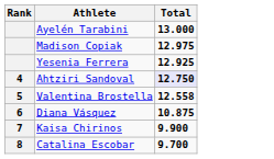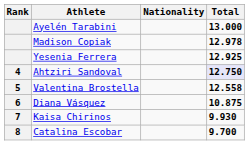+ column: Nationality
Madison Copiak | Total: 12.975 -> 12.978
Kaisa Chirinos | Total: 9.900 -> 9.930
